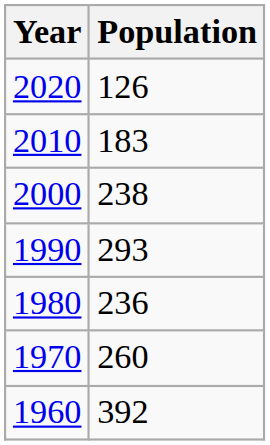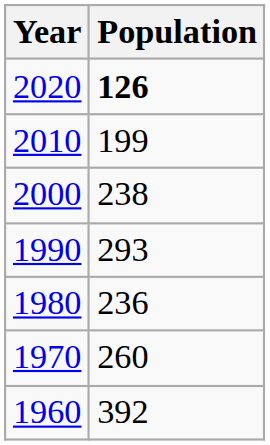2020 | Population: normal -> bold
2010 | Population: 183 -> 199
